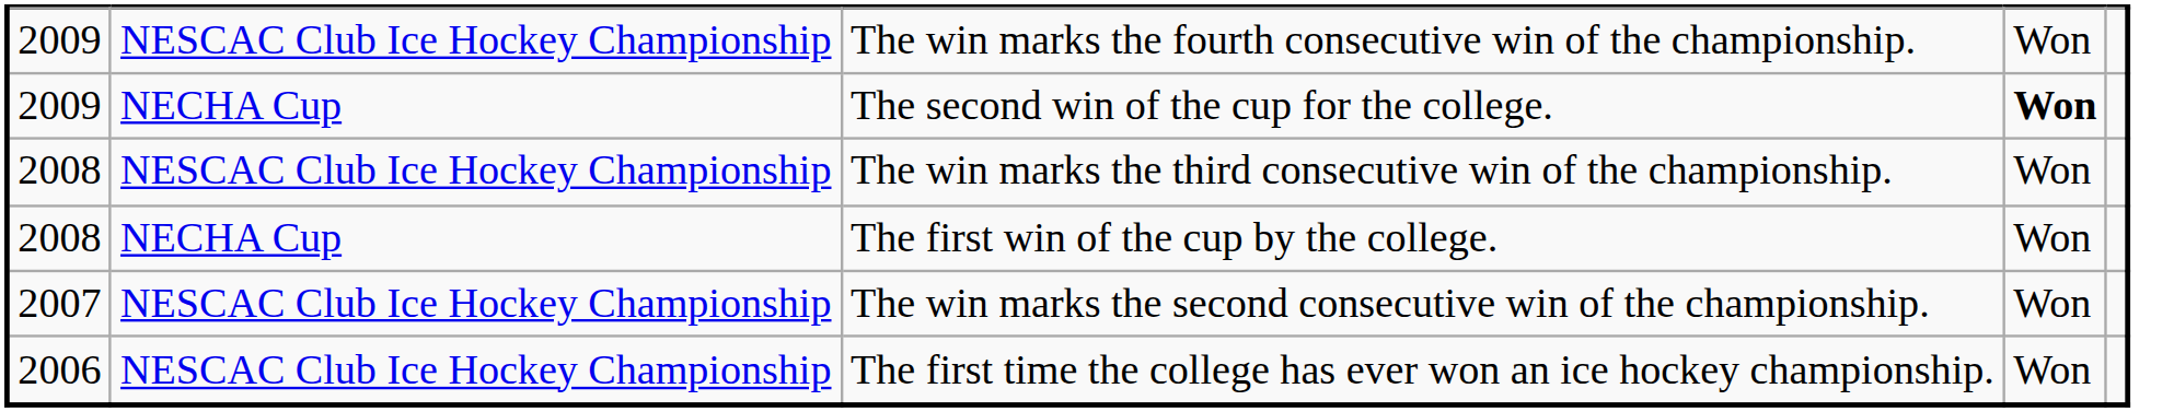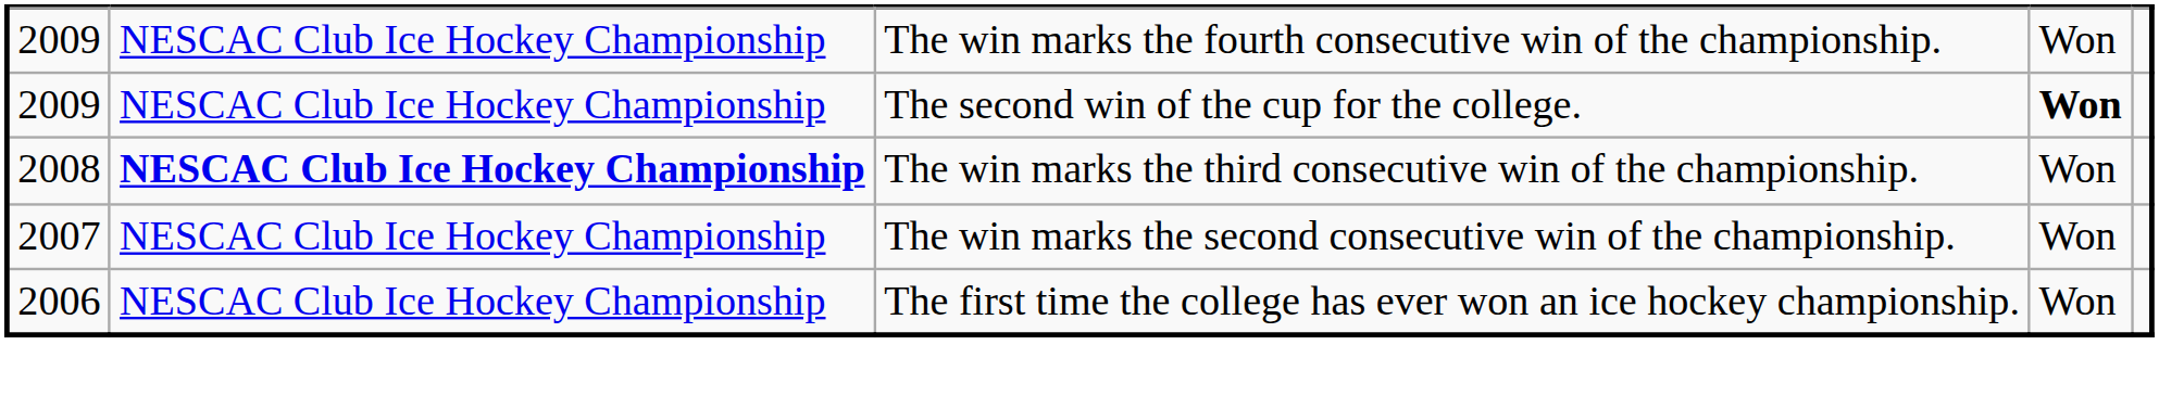The second win of the cup for the college. | column 2: NECHA Cup -> NESCAC Club Ice Hockey Championship
The win marks the third consecutive win of the championship. | column 2: normal -> bold
- row: 2008 | NECHA Cup | The first win of the cup by the college. | Won
